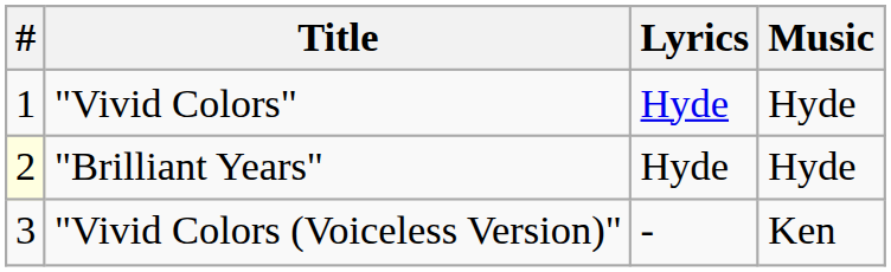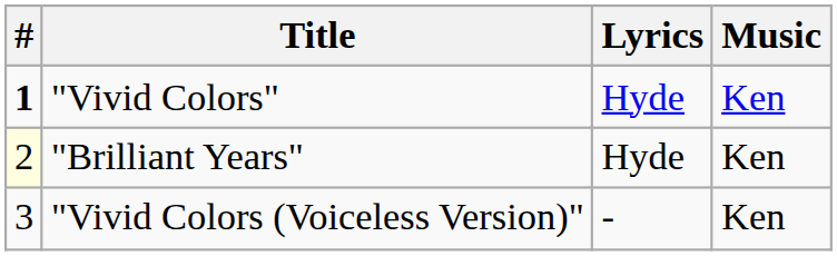"Vivid Colors" | #: normal -> bold
"Vivid Colors" | Music: Hyde -> Ken
"Brilliant Years" | Music: Hyde -> Ken
